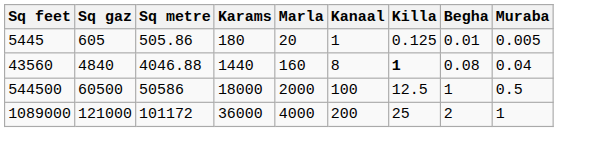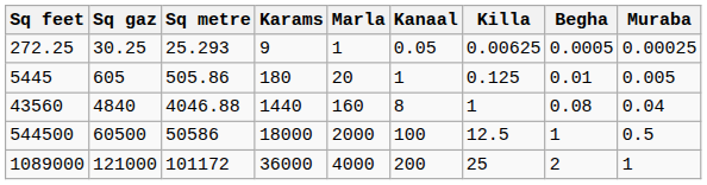+ row: 272.25 | 30.25 | 25.293 | 9 | 1 | 0.05 | 0.00625 | 0.0005 | 0.00025
43560 | Killa: bold -> normal
